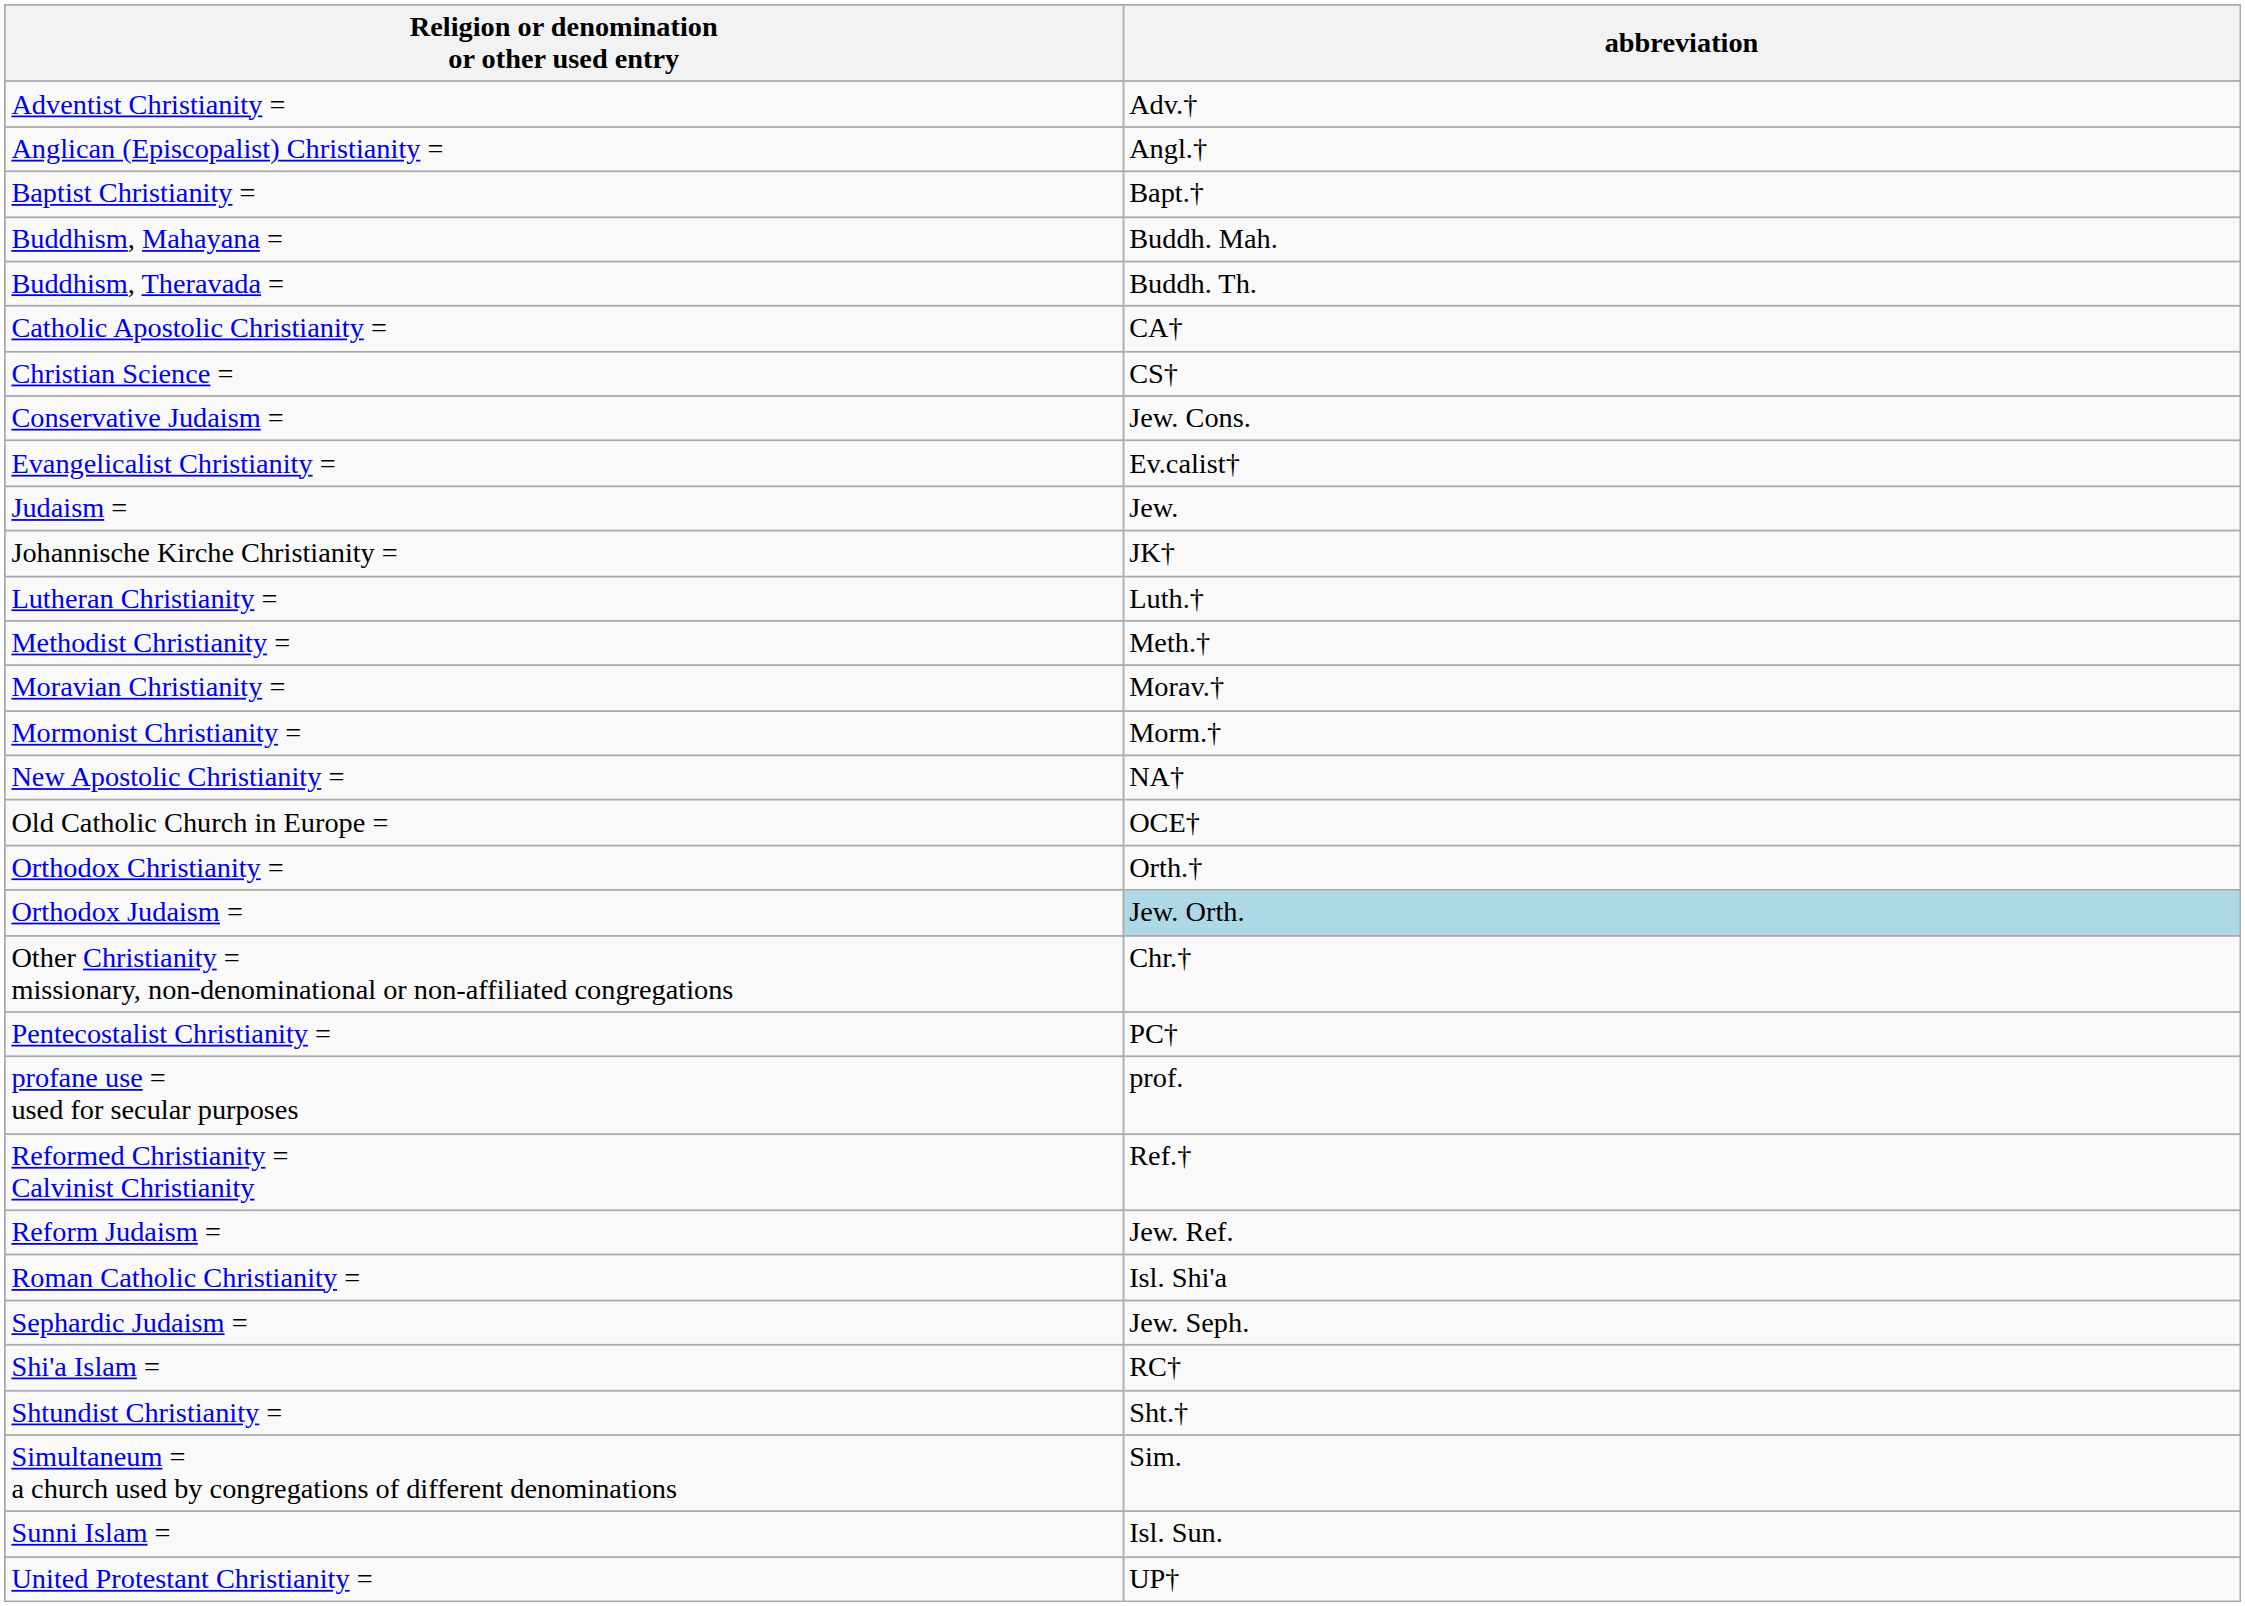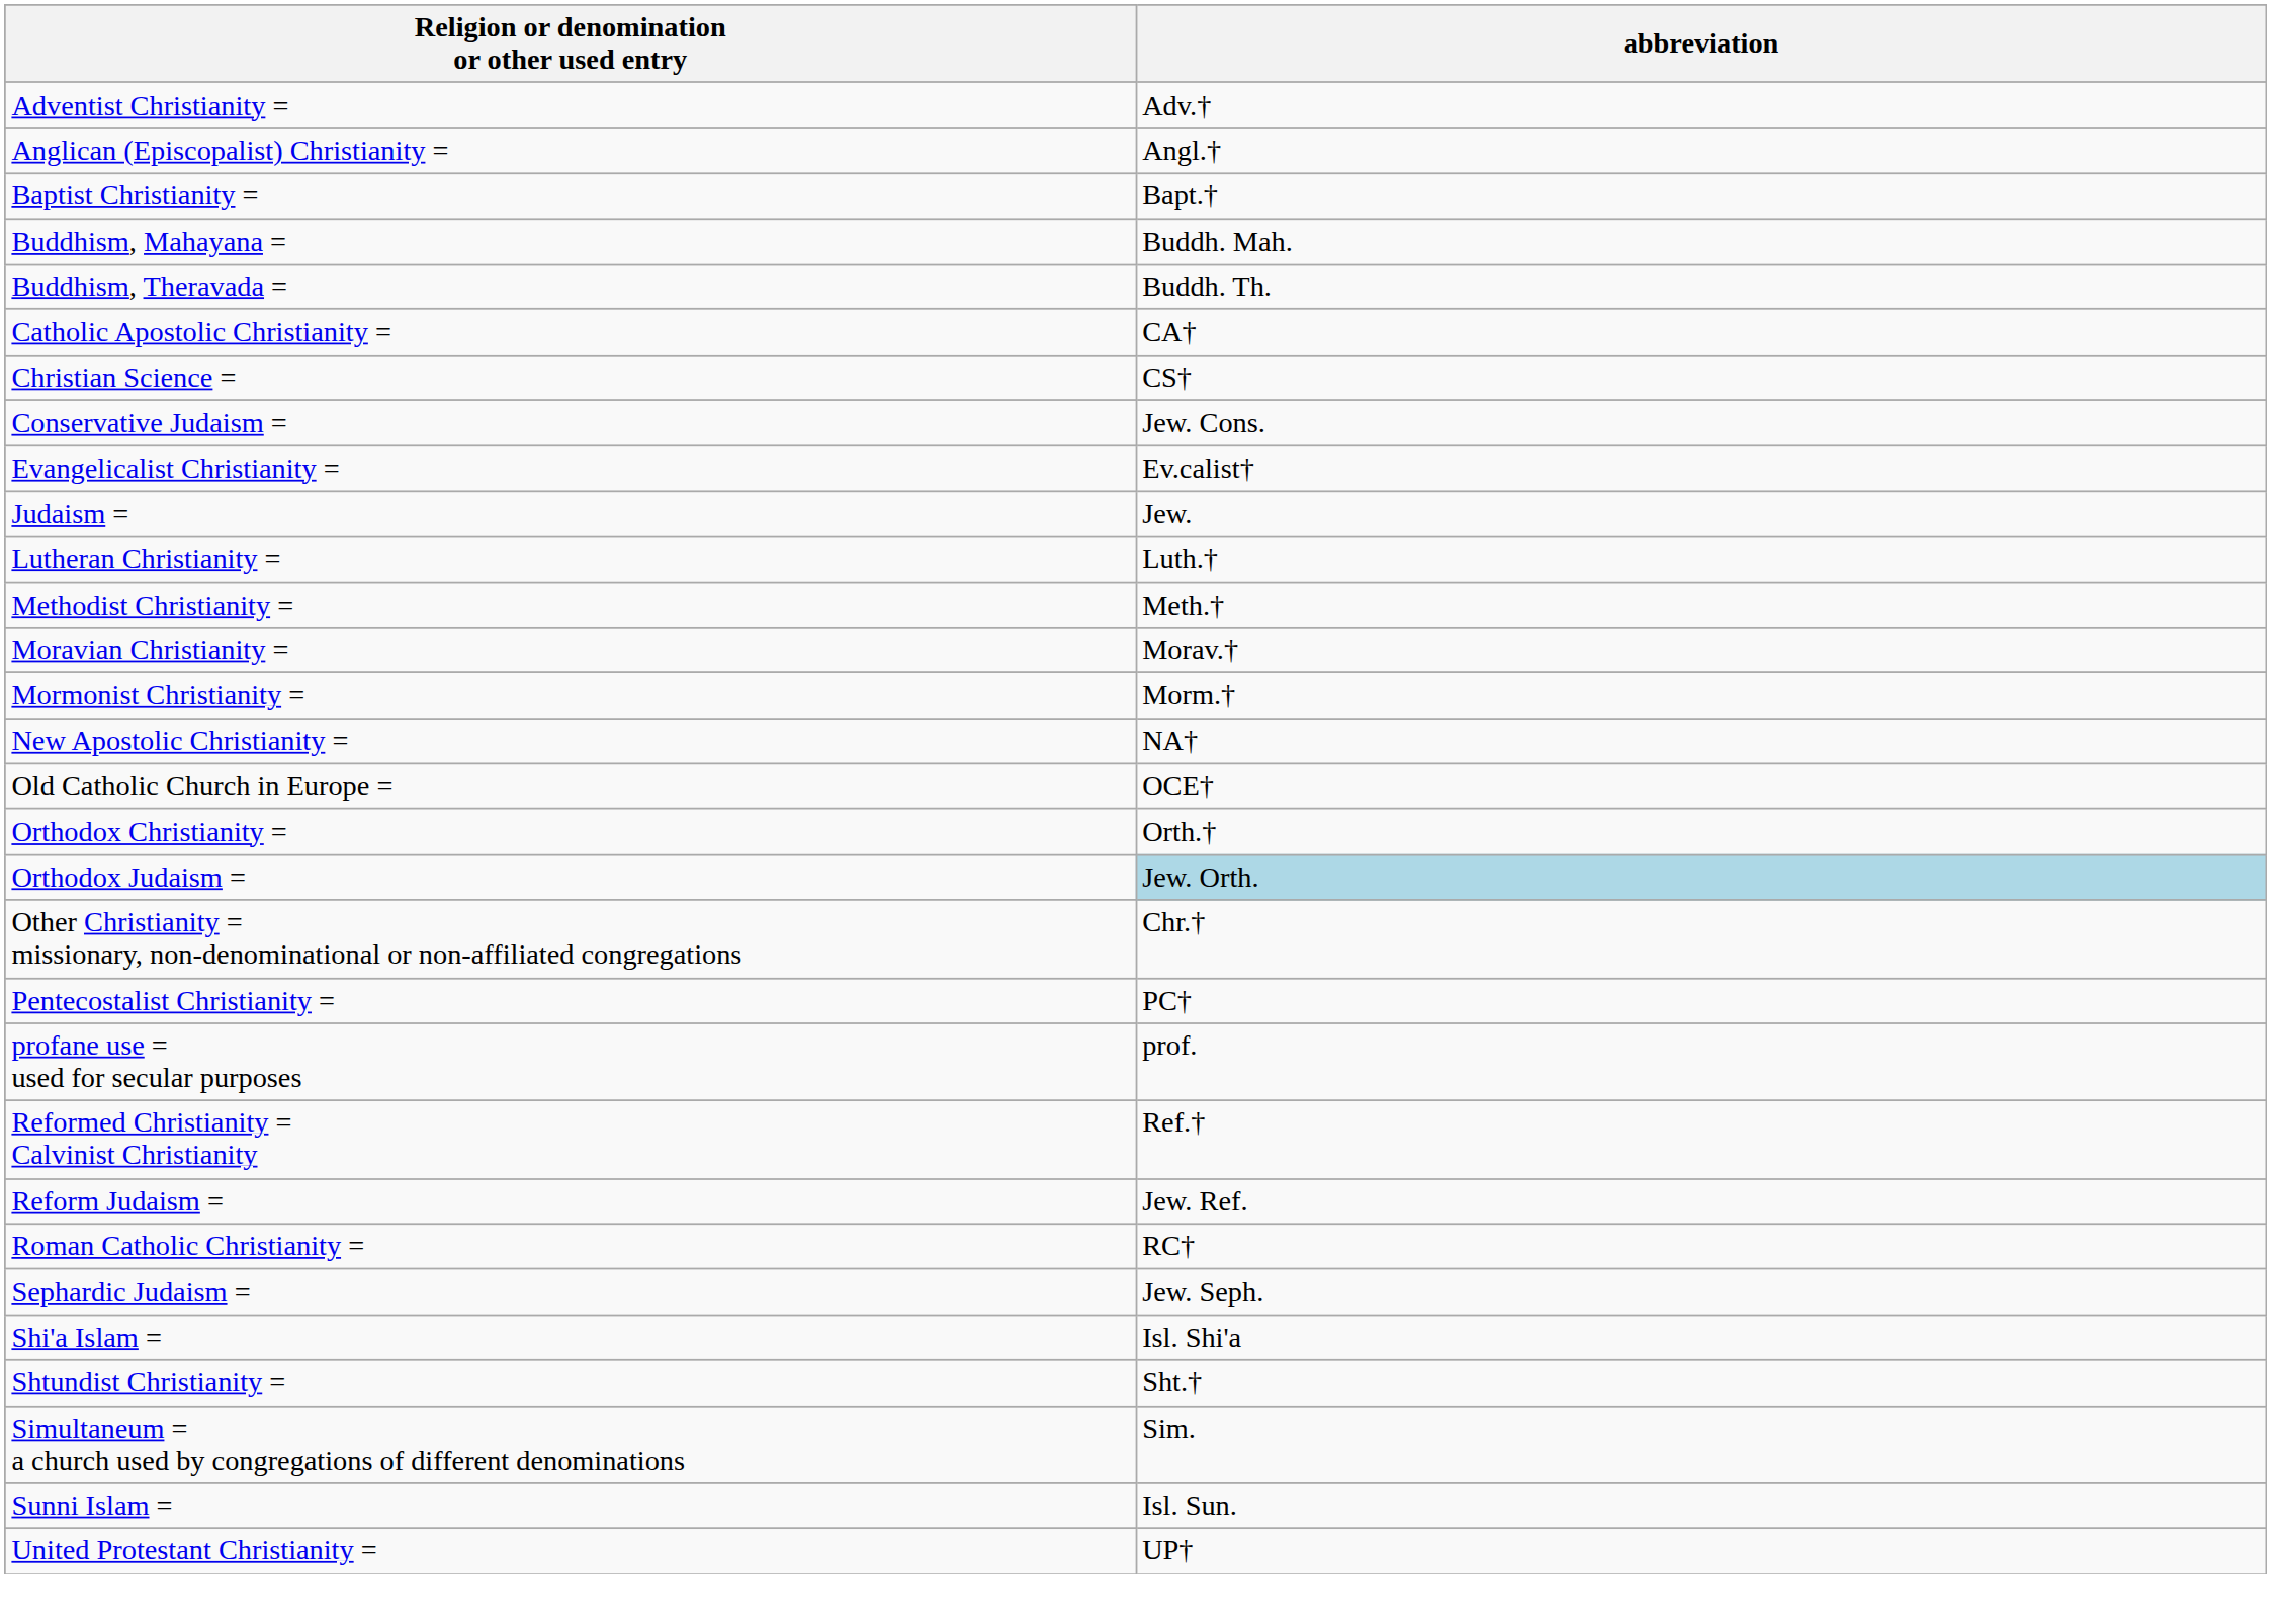- row: Johannische Kirche Christianity = | JK†
Roman Catholic Christianity = | abbreviation: Isl. Shi'a -> RC†
Shi'a Islam = | abbreviation: RC† -> Isl. Shi'a
